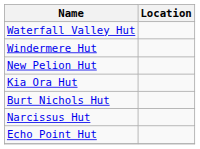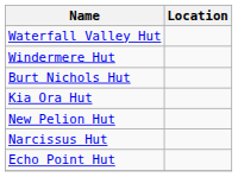rows swapped: New Pelion Hut <-> Burt Nichols Hut
